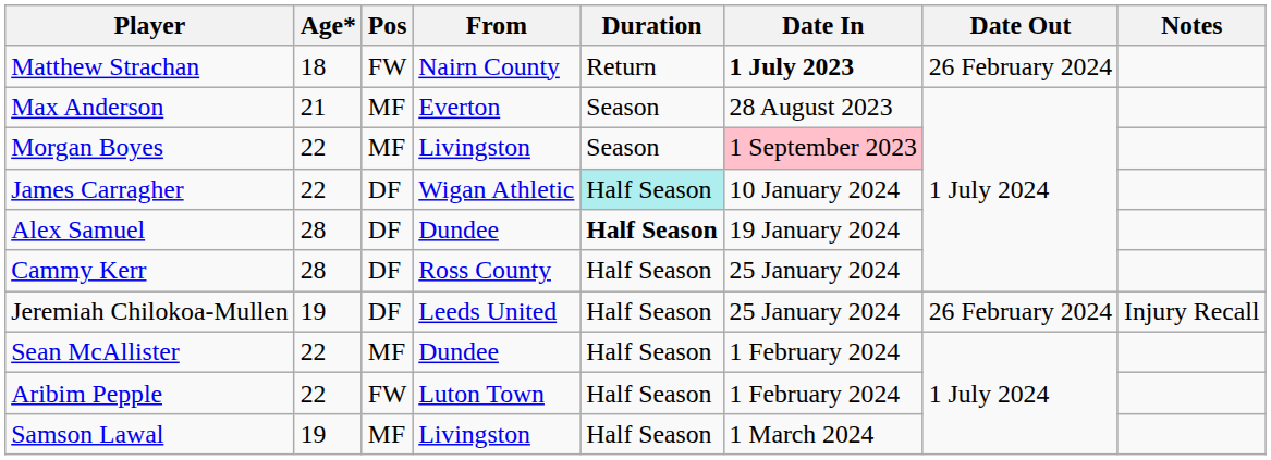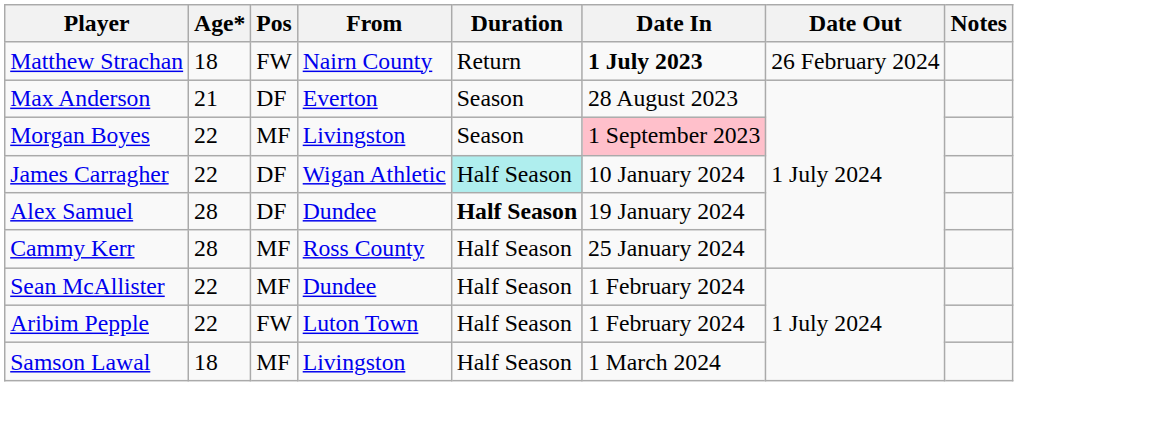Max Anderson | Pos: MF -> DF
Cammy Kerr | Pos: DF -> MF
- row: Jeremiah Chilokoa-Mullen | 19 | DF | Leeds United | Half Season | 25 January 2024 | 26 February 2024 | Injury Recall
Samson Lawal | Age*: 19 -> 18
